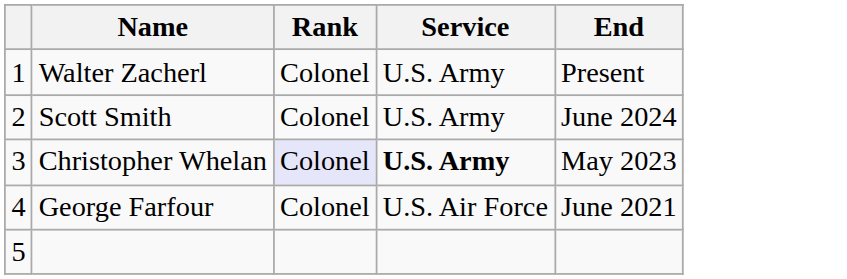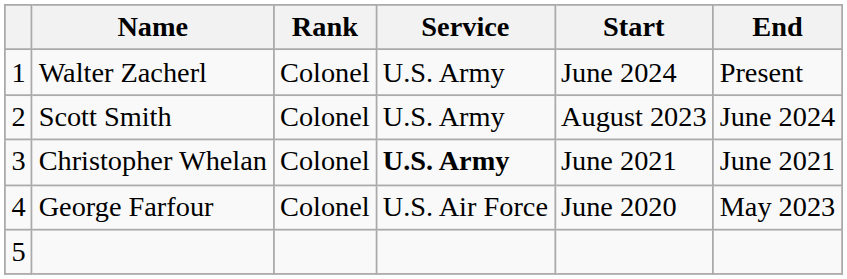+ column: Start | June 2024 | August 2023 | June 2021 | June 2020
Christopher Whelan | Rank: lavender background -> no background
Christopher Whelan | End: May 2023 -> June 2021
George Farfour | End: June 2021 -> May 2023
